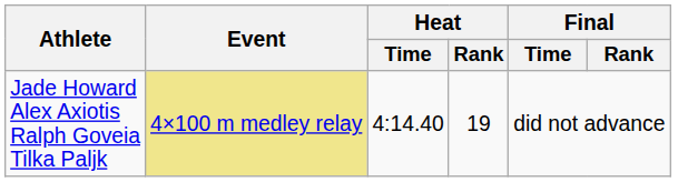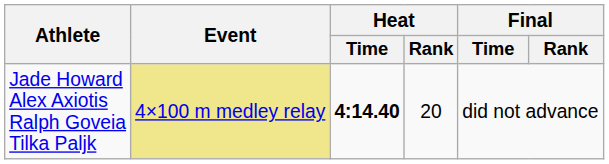Jade Howard Alex Axiotis Ralph Goveia Tilka Paljk | Heat / Time: normal -> bold
Jade Howard Alex Axiotis Ralph Goveia Tilka Paljk | Heat / Rank: 19 -> 20
